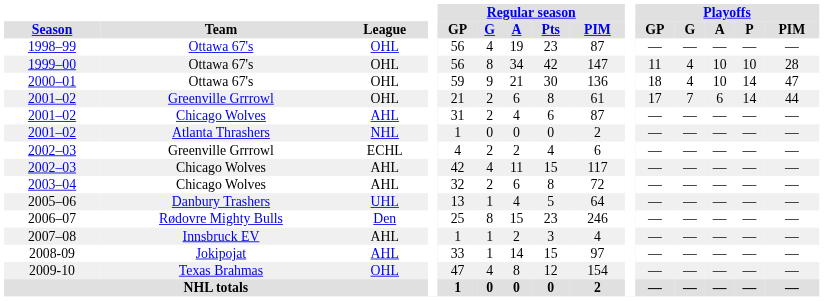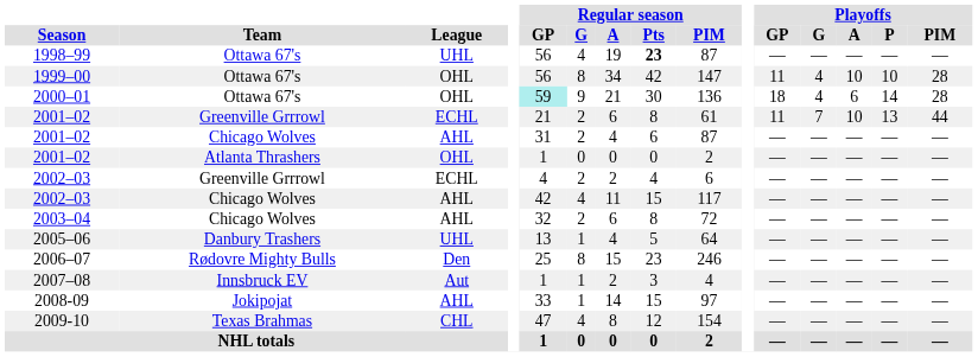1998–99 | League: OHL -> UHL
1998–99 | Regular season / Pts: normal -> bold
2000–01 | Regular season / GP: no background -> paleturquoise background
2000–01 | Playoffs / A: 10 -> 6
2000–01 | Playoffs / PIM: 47 -> 28
2001–02 / Greenville Grrrowl | League: OHL -> ECHL
2001–02 / Greenville Grrrowl | Playoffs / GP: 17 -> 11
2001–02 / Greenville Grrrowl | Playoffs / A: 6 -> 10
2001–02 / Greenville Grrrowl | Playoffs / P: 14 -> 13
2001–02 / Atlanta Thrashers | League: NHL -> OHL
2007–08 | League: AHL -> Aut
2009-10 | League: OHL -> CHL
